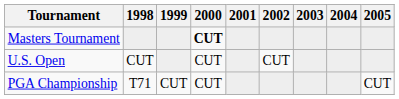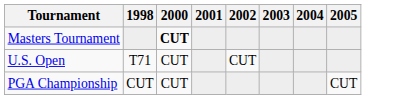- column: 1999 | CUT
U.S. Open | 1998: CUT -> T71
PGA Championship | 1998: T71 -> CUT
